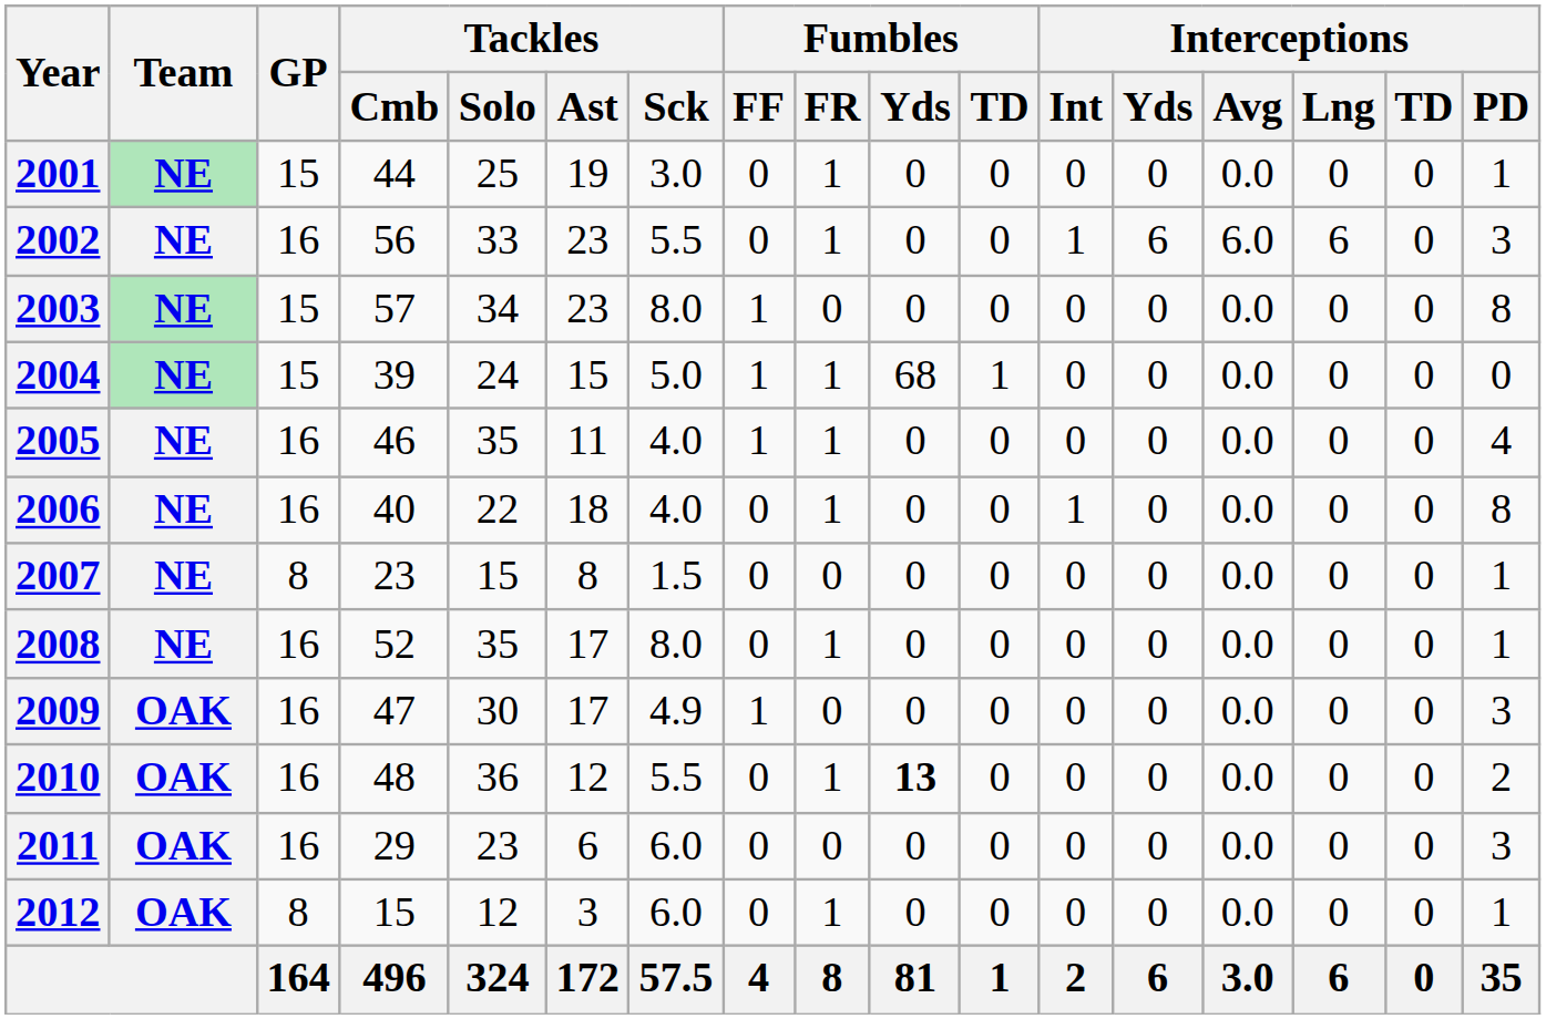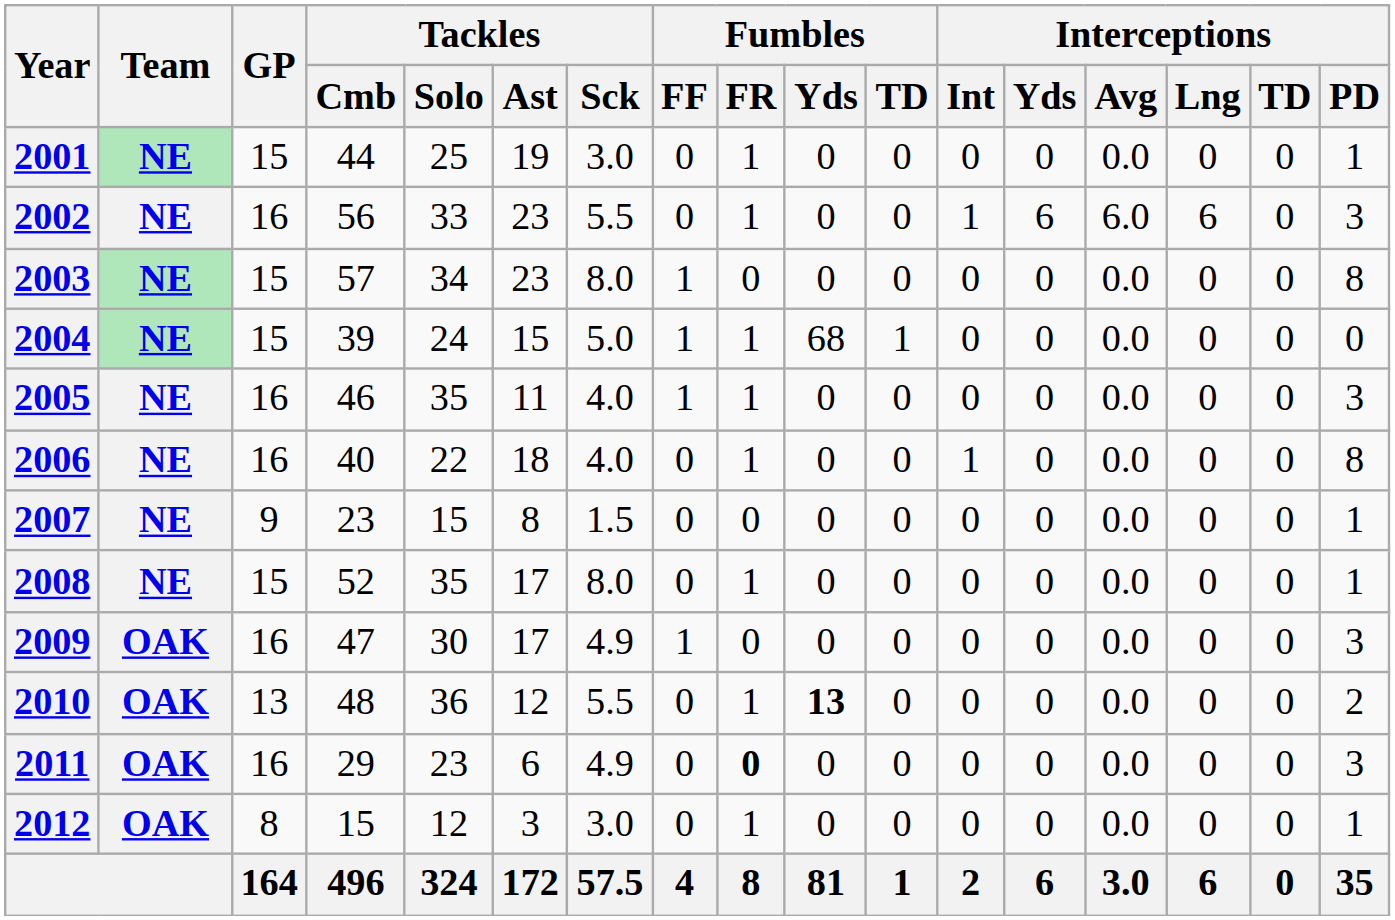2005 | Interceptions / PD: 4 -> 3
2007 | GP: 8 -> 9
2008 | GP: 16 -> 15
2010 | GP: 16 -> 13
2011 | Tackles / Sck: 6.0 -> 4.9
2011 | Fumbles / FR: normal -> bold
2012 | Tackles / Sck: 6.0 -> 3.0
